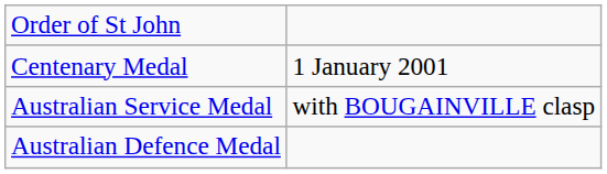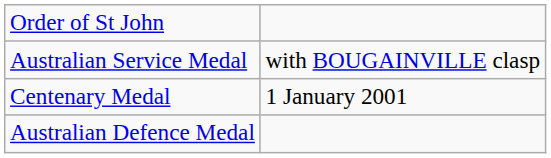rows swapped: Australian Service Medal <-> Centenary Medal
